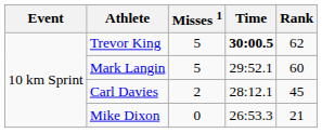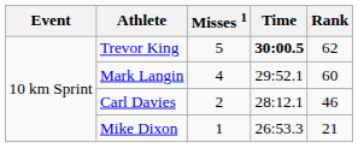Mark Langin | Misses 1: 5 -> 4
Carl Davies | Rank: 45 -> 46
Mike Dixon | Misses 1: 0 -> 1
